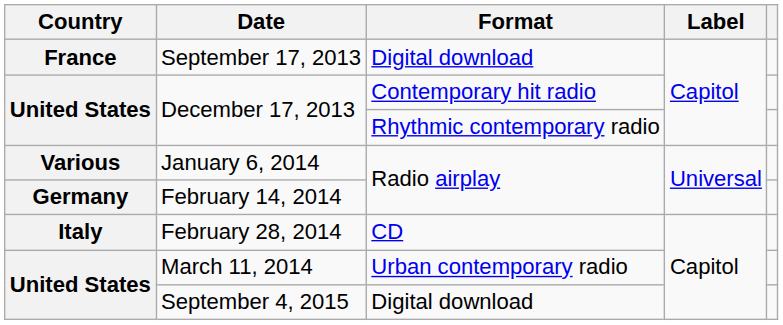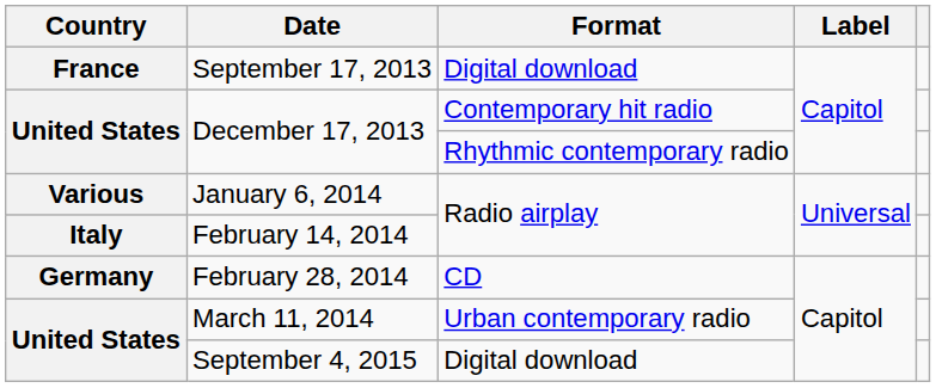February 14, 2014 | Country: Germany -> Italy
February 28, 2014 | Country: Italy -> Germany
